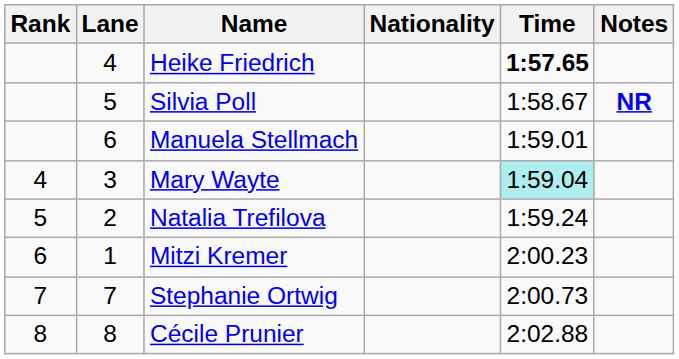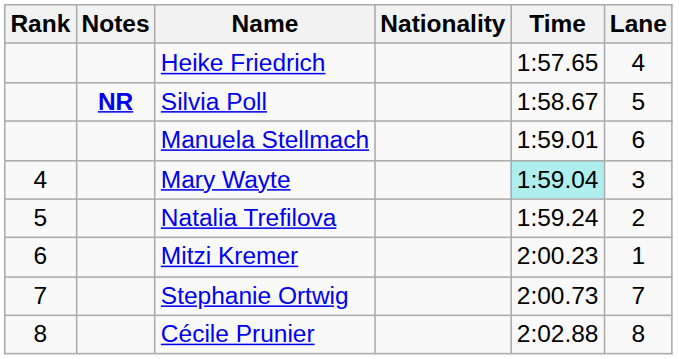columns swapped: Lane <-> Notes
Heike Friedrich | Time: bold -> normal
